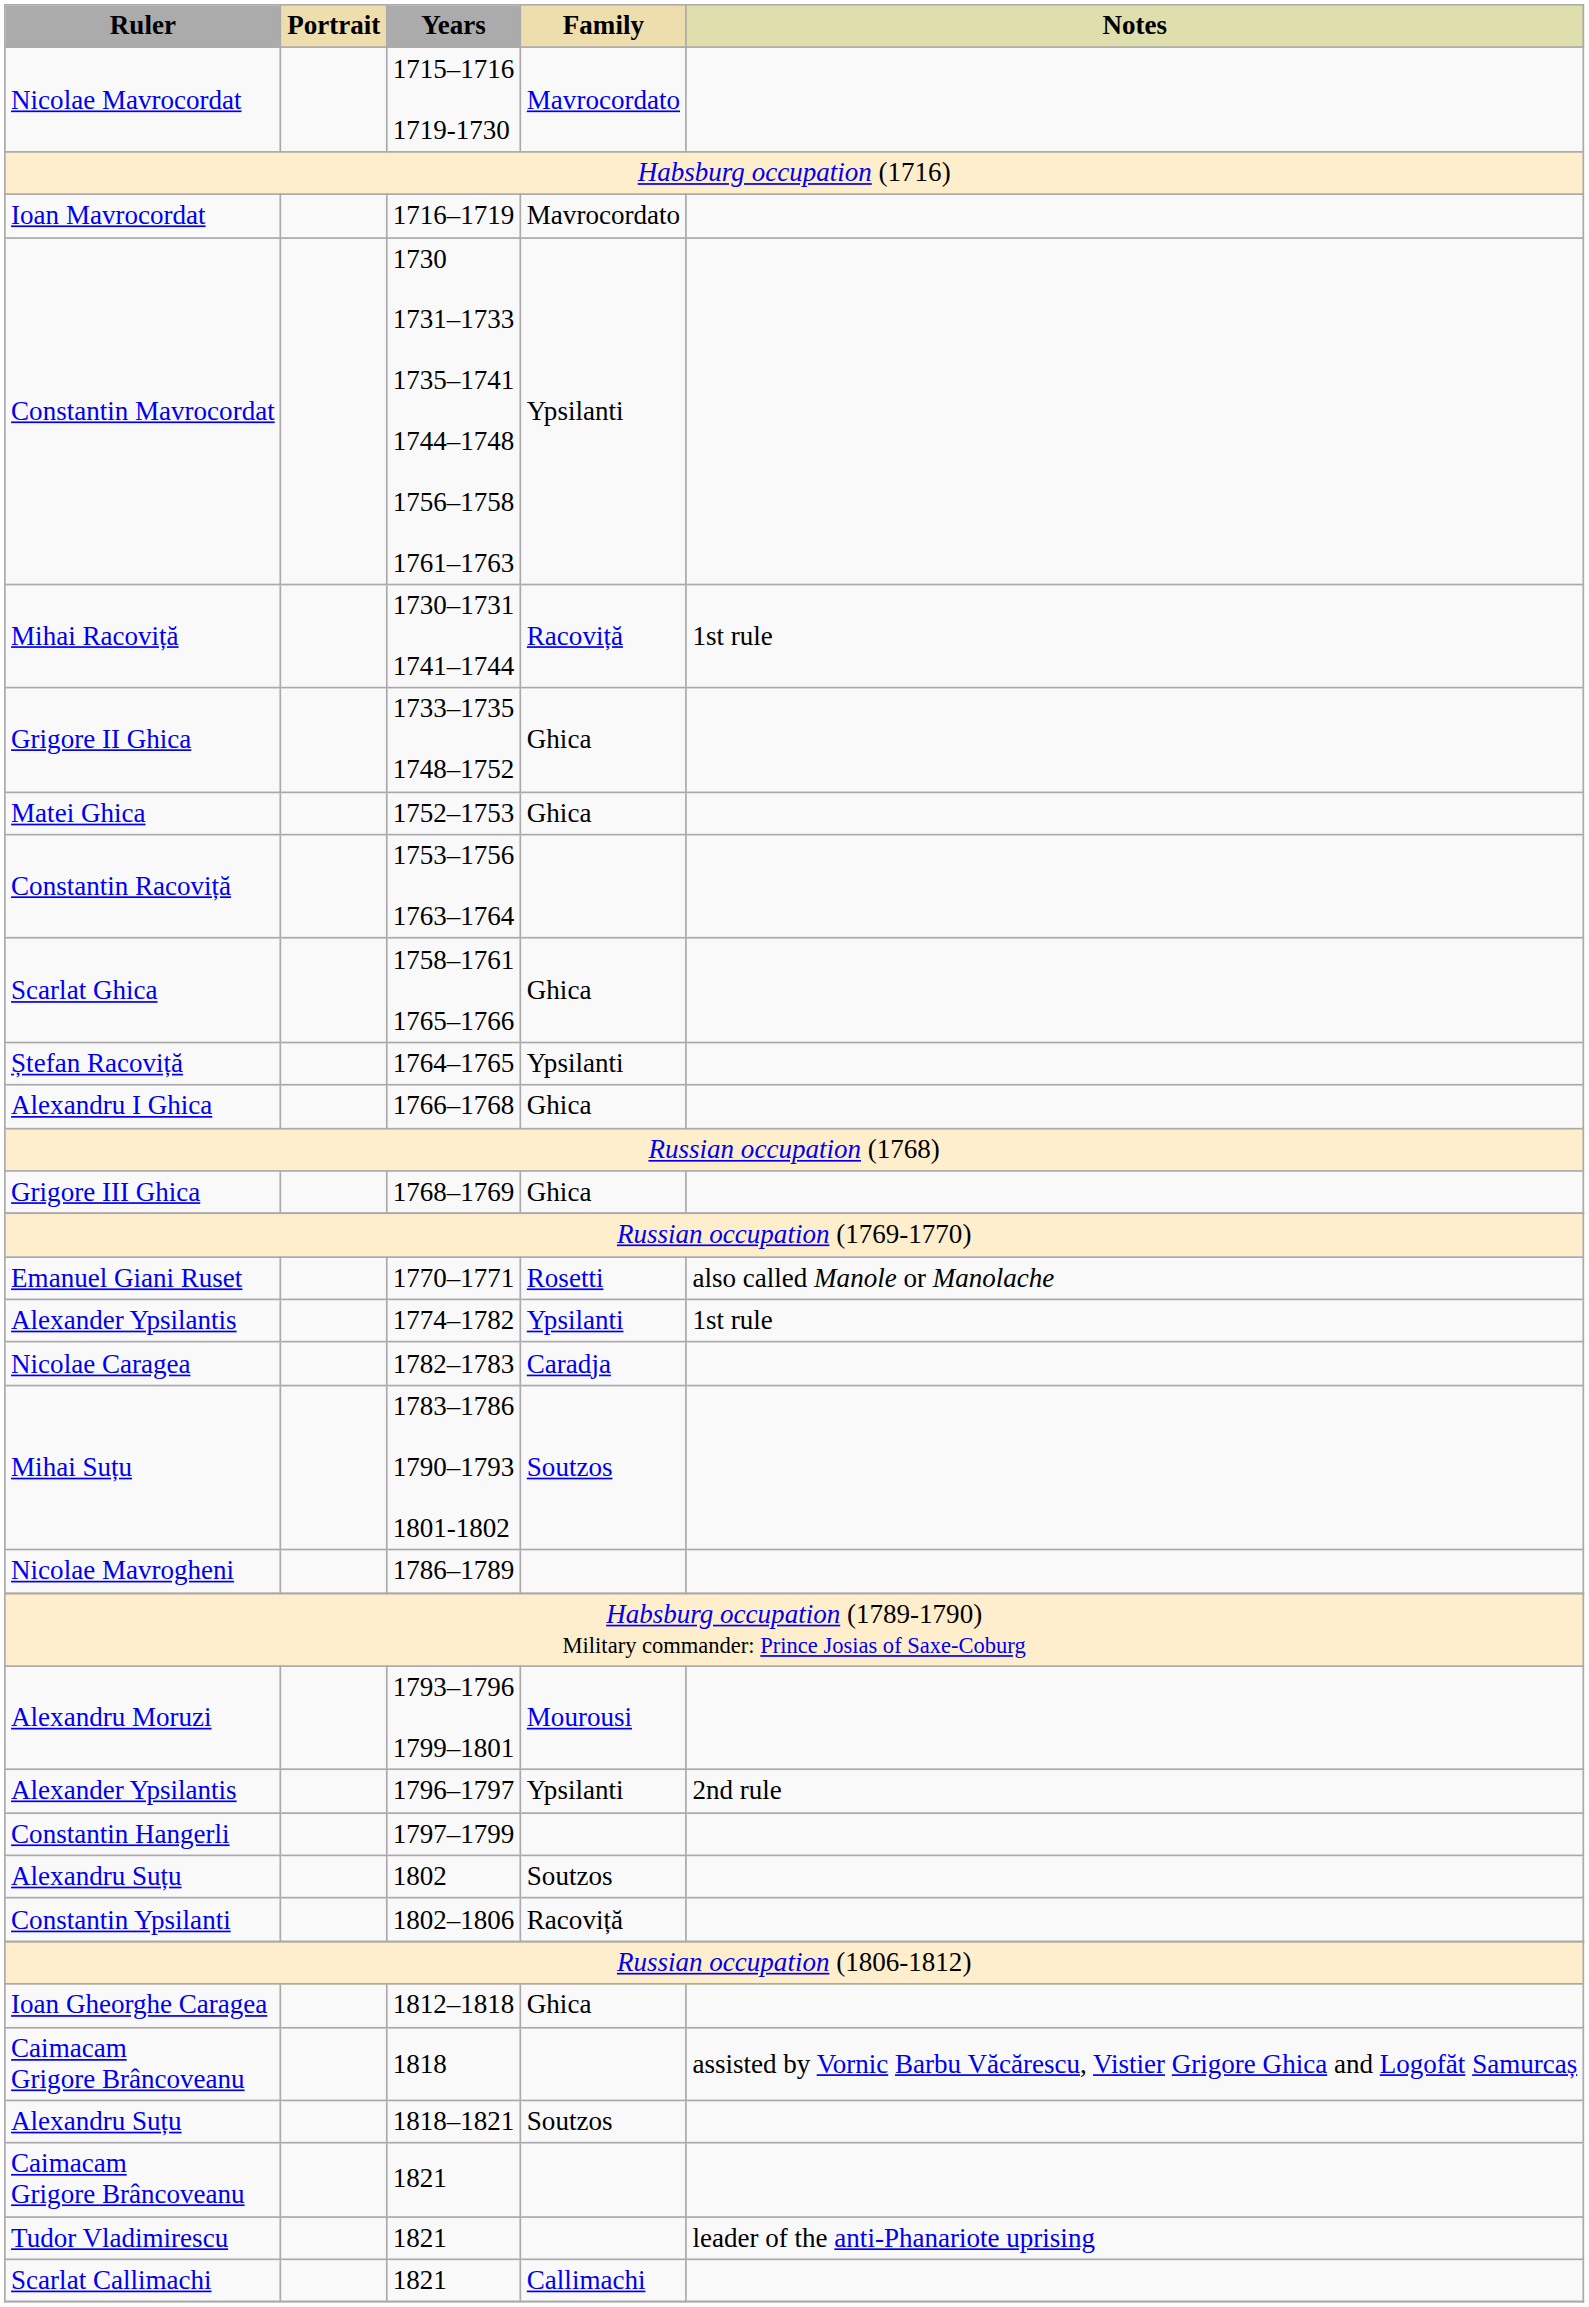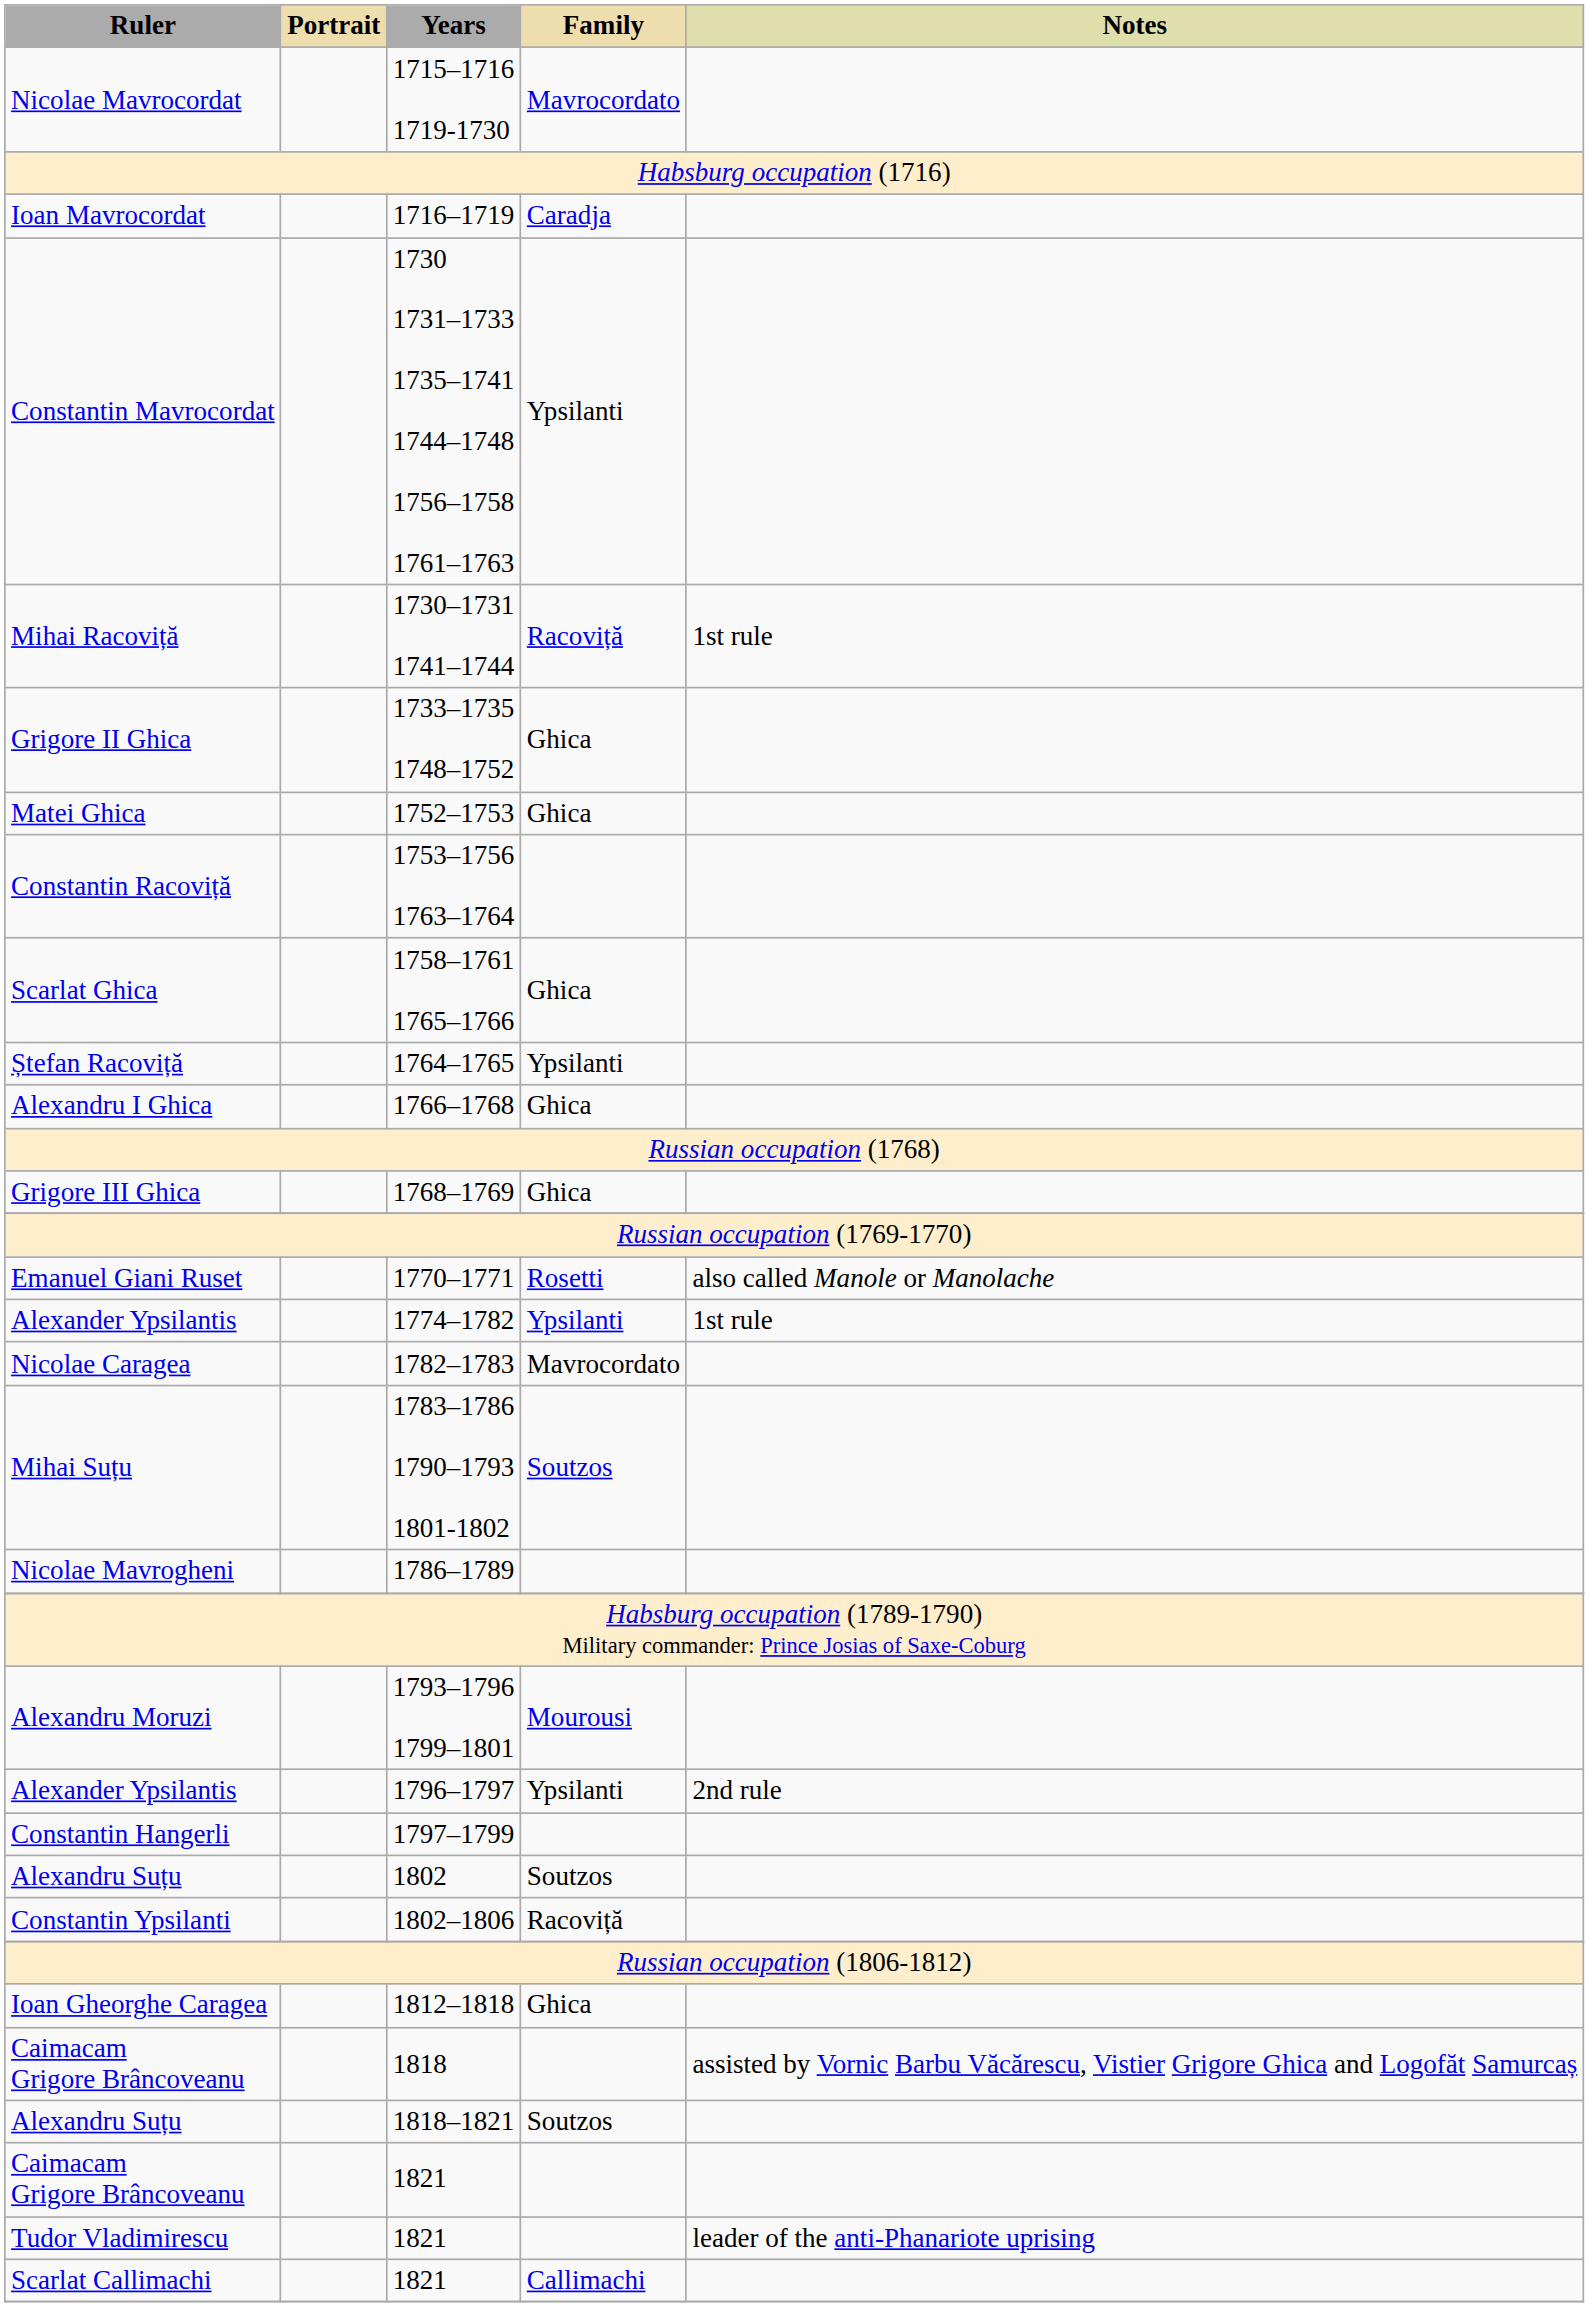Ioan Mavrocordat | Family: Mavrocordato -> Caradja
Nicolae Caragea | Family: Caradja -> Mavrocordato
